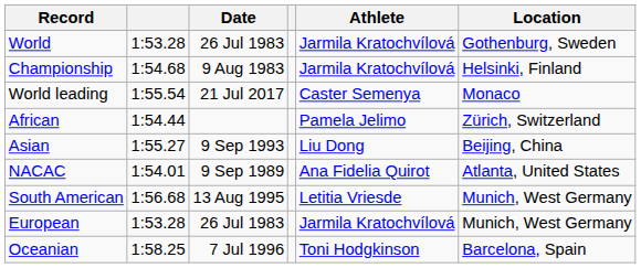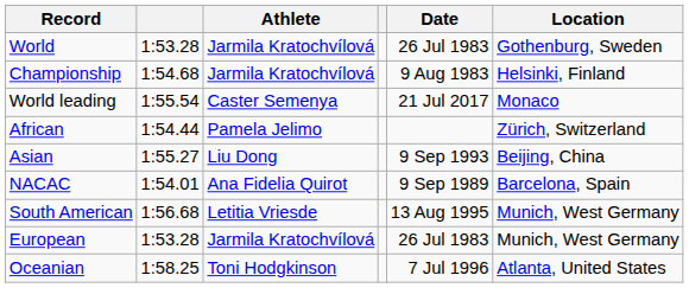columns swapped: Athlete <-> Date
NACAC | Location: Atlanta, United States -> Barcelona, Spain
Oceanian | Location: Barcelona, Spain -> Atlanta, United States
